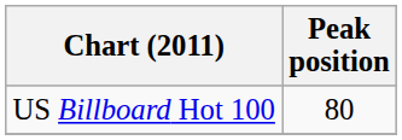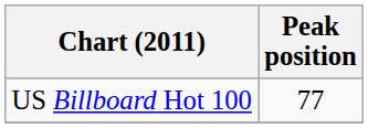US Billboard Hot 100 | Peak position: 80 -> 77
